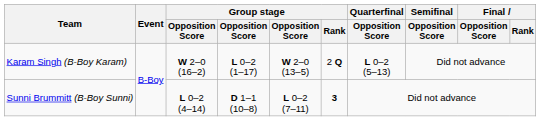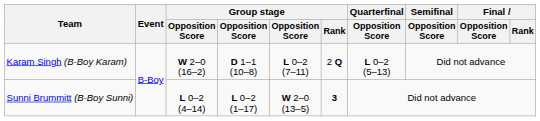Karam Singh (B-Boy Karam) | column 4: L 0–2 (1–17) -> D 1–1 (10–8)
Karam Singh (B-Boy Karam) | column 5: W 2–0 (13–5) -> L 0–2 (7–11)
Sunni Brummitt (B-Boy Sunni) | column 4: D 1–1 (10–8) -> L 0–2 (1–17)
Sunni Brummitt (B-Boy Sunni) | column 5: L 0–2 (7–11) -> W 2–0 (13–5)
